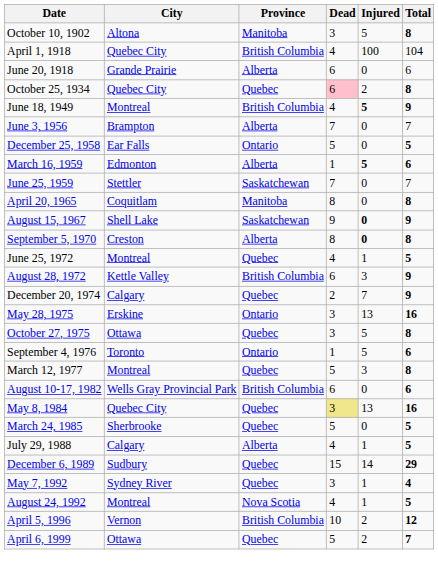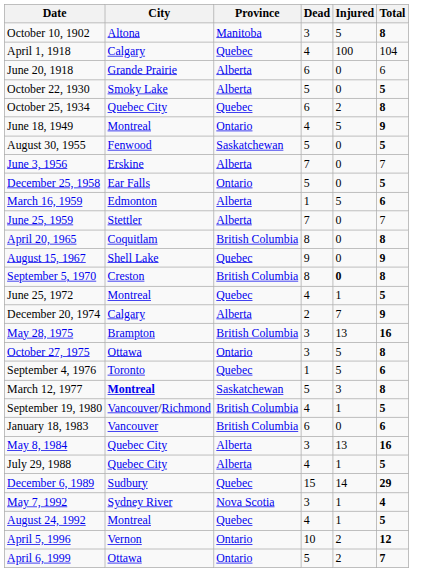April 1, 1918 | City: Quebec City -> Calgary
April 1, 1918 | Province: British Columbia -> Quebec
+ row: October 22, 1930 | Smoky Lake | Alberta | 5 | 0 | 5
October 25, 1934 | Dead: pink background -> no background
June 18, 1949 | Province: British Columbia -> Ontario
June 18, 1949 | Injured: bold -> normal
+ row: August 30, 1955 | Fenwood | Saskatchewan | 5 | 0 | 5
June 3, 1956 | City: Brampton -> Erskine
March 16, 1959 | Injured: bold -> normal
June 25, 1959 | Province: Saskatchewan -> Alberta
April 20, 1965 | Province: Manitoba -> British Columbia
August 15, 1967 | Province: Saskatchewan -> Quebec
August 15, 1967 | Injured: bold -> normal
September 5, 1970 | Province: Alberta -> British Columbia
- row: August 28, 1972 | Kettle Valley | British Columbia | 6 | 3 | 9
December 20, 1974 | Province: Quebec -> Alberta
May 28, 1975 | City: Erskine -> Brampton
May 28, 1975 | Province: Ontario -> British Columbia
October 27, 1975 | Province: Quebec -> Ontario
September 4, 1976 | Province: Ontario -> Quebec
March 12, 1977 | City: normal -> bold
March 12, 1977 | Province: Quebec -> Saskatchewan
+ row: September 19, 1980 | Vancouver/Richmond | British Columbia | 4 | 1 | 5
- row: August 10-17, 1982 | Wells Gray Provincial Park | British Columbia | 6 | 0 | 6
+ row: January 18, 1983 | Vancouver | British Columbia | 6 | 0 | 6
May 8, 1984 | Province: Quebec -> Alberta
May 8, 1984 | Dead: khaki background -> no background
- row: March 24, 1985 | Sherbrooke | Quebec | 5 | 0 | 5
July 29, 1988 | City: Calgary -> Quebec City
May 7, 1992 | Province: Quebec -> Nova Scotia
August 24, 1992 | Province: Nova Scotia -> Quebec
April 5, 1996 | Province: British Columbia -> Ontario
April 6, 1999 | Province: Quebec -> Ontario
